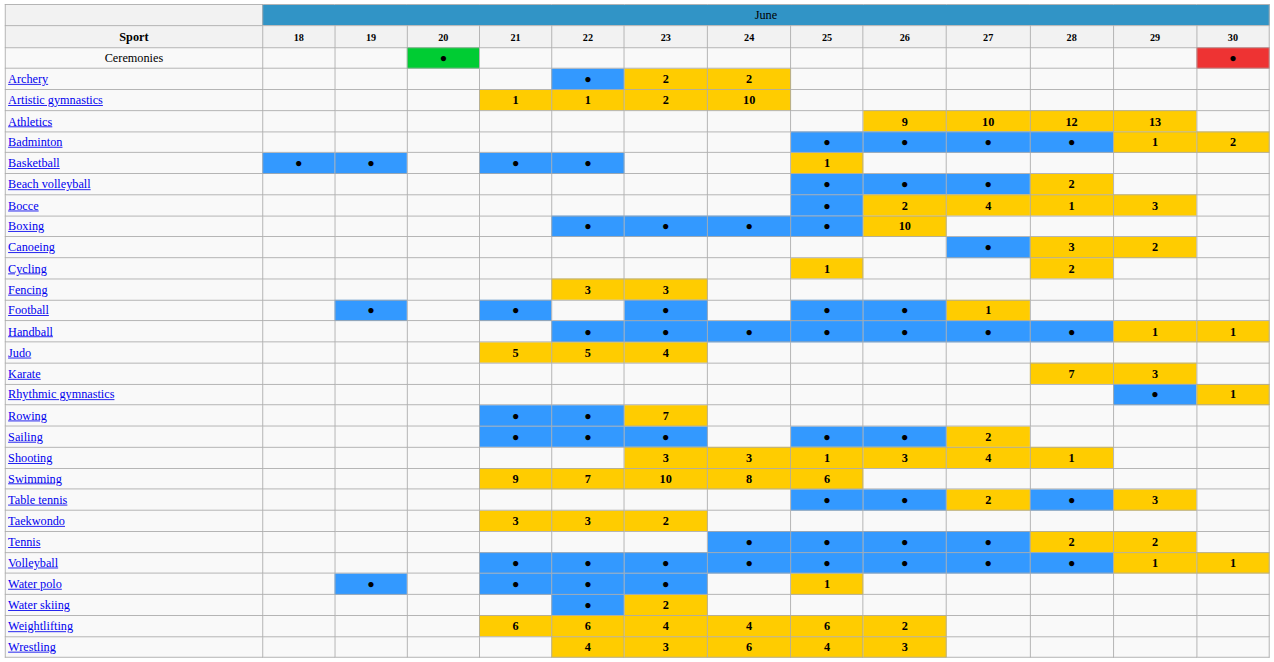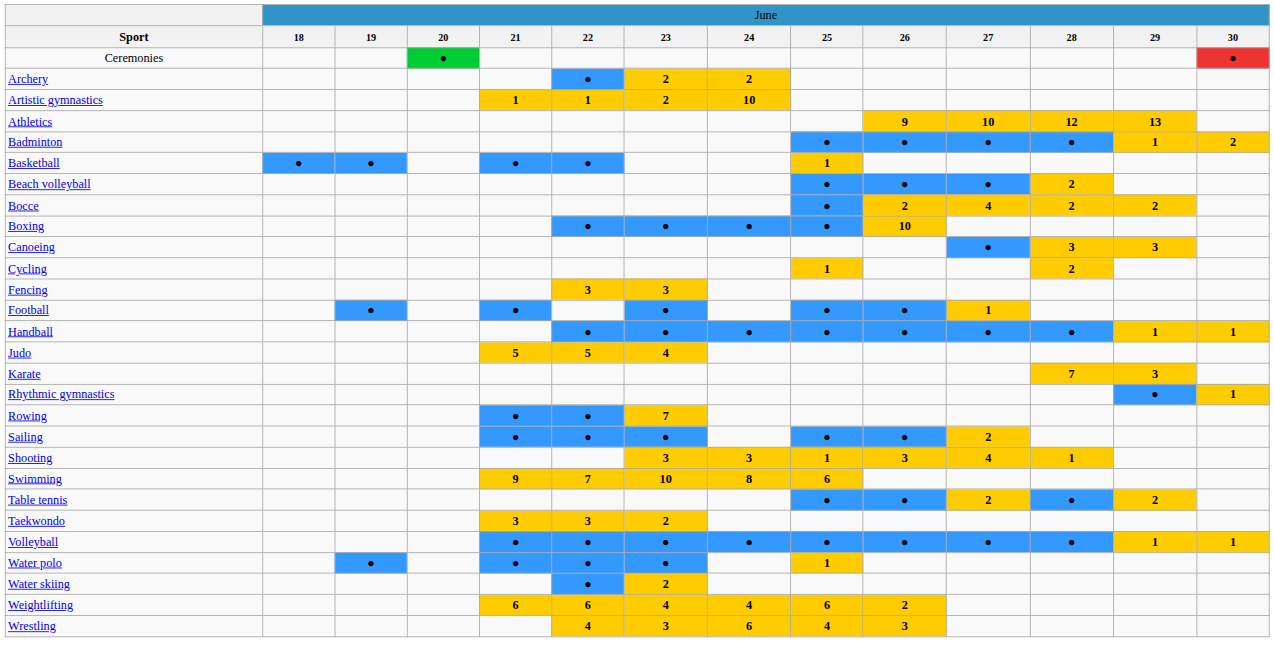Bocce | column 12: 1 -> 2
Bocce | column 13: 3 -> 2
Canoeing | column 13: 2 -> 3
Table tennis | column 13: 3 -> 2
- row: Tennis | ● | ● | ● | ● | 2 | 2
